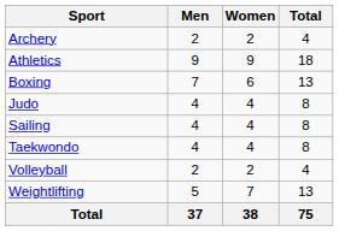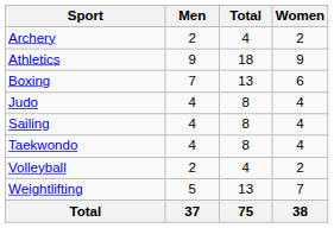columns swapped: Women <-> Total
